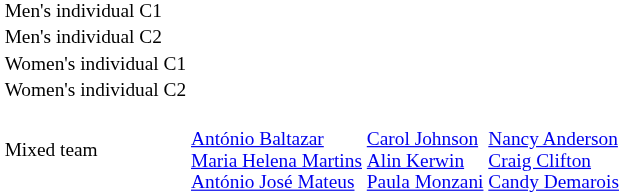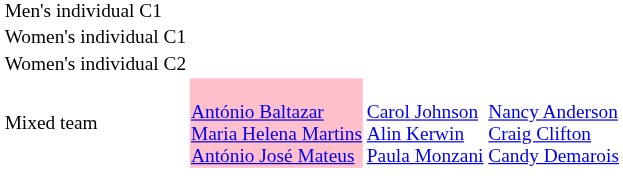- row: Men's individual C2
Mixed team | column 2: no background -> pink background
